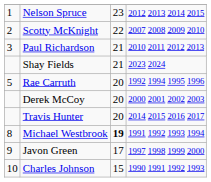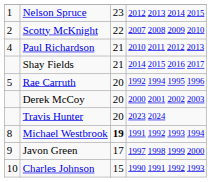Paul Richardson | column 1: 3 -> 4
Shay Fields | column 4: 2023 2024 -> 2014 2015 2016 2017
Travis Hunter | column 4: 2014 2015 2016 2017 -> 2023 2024
